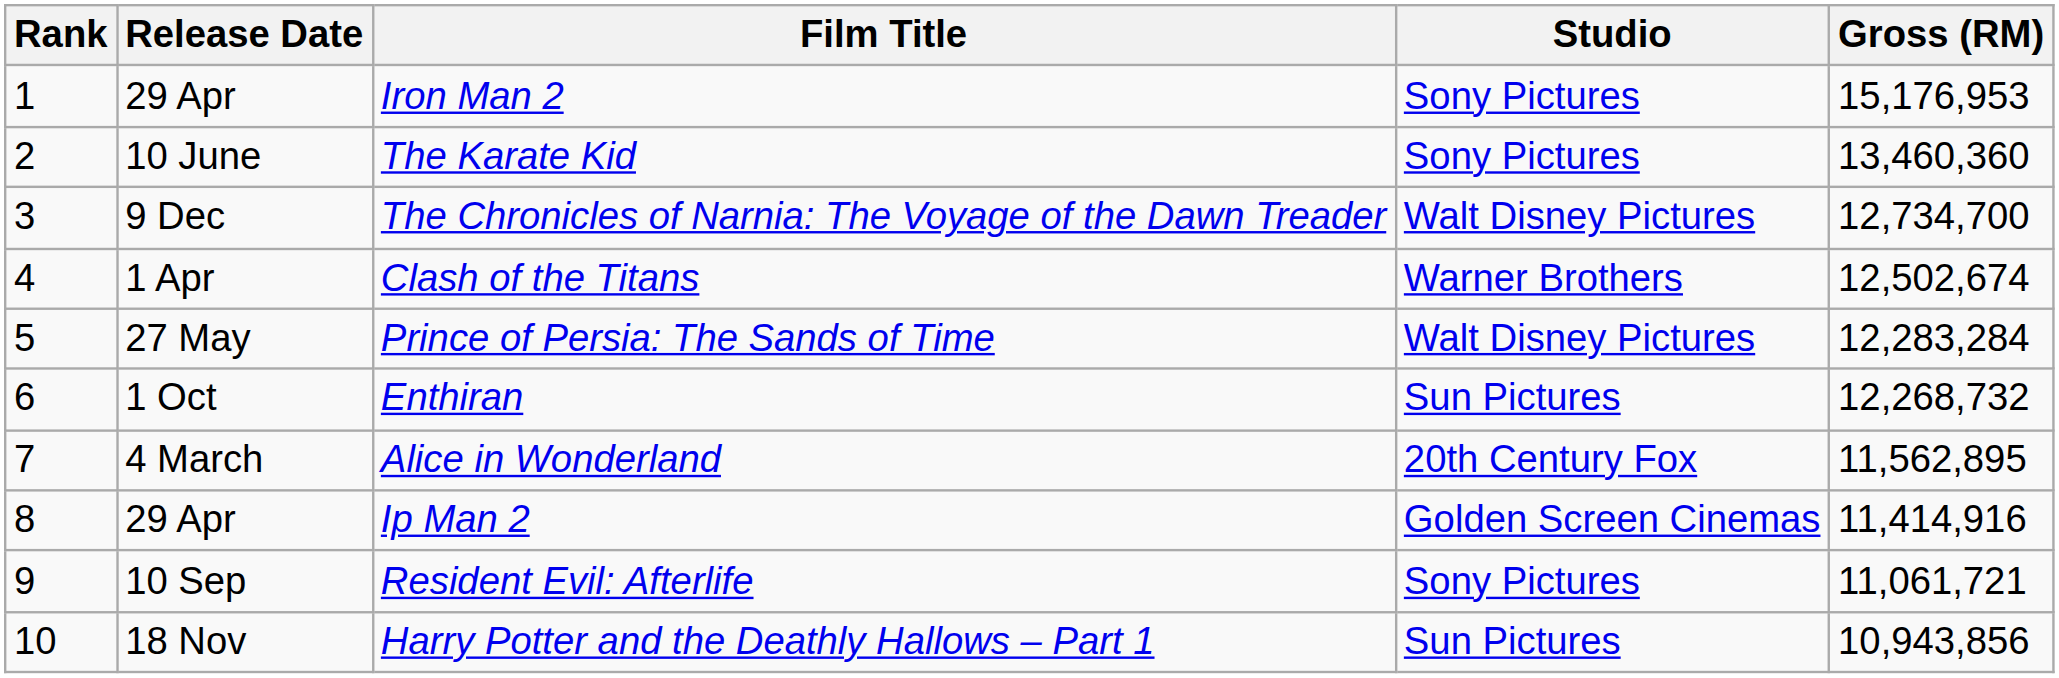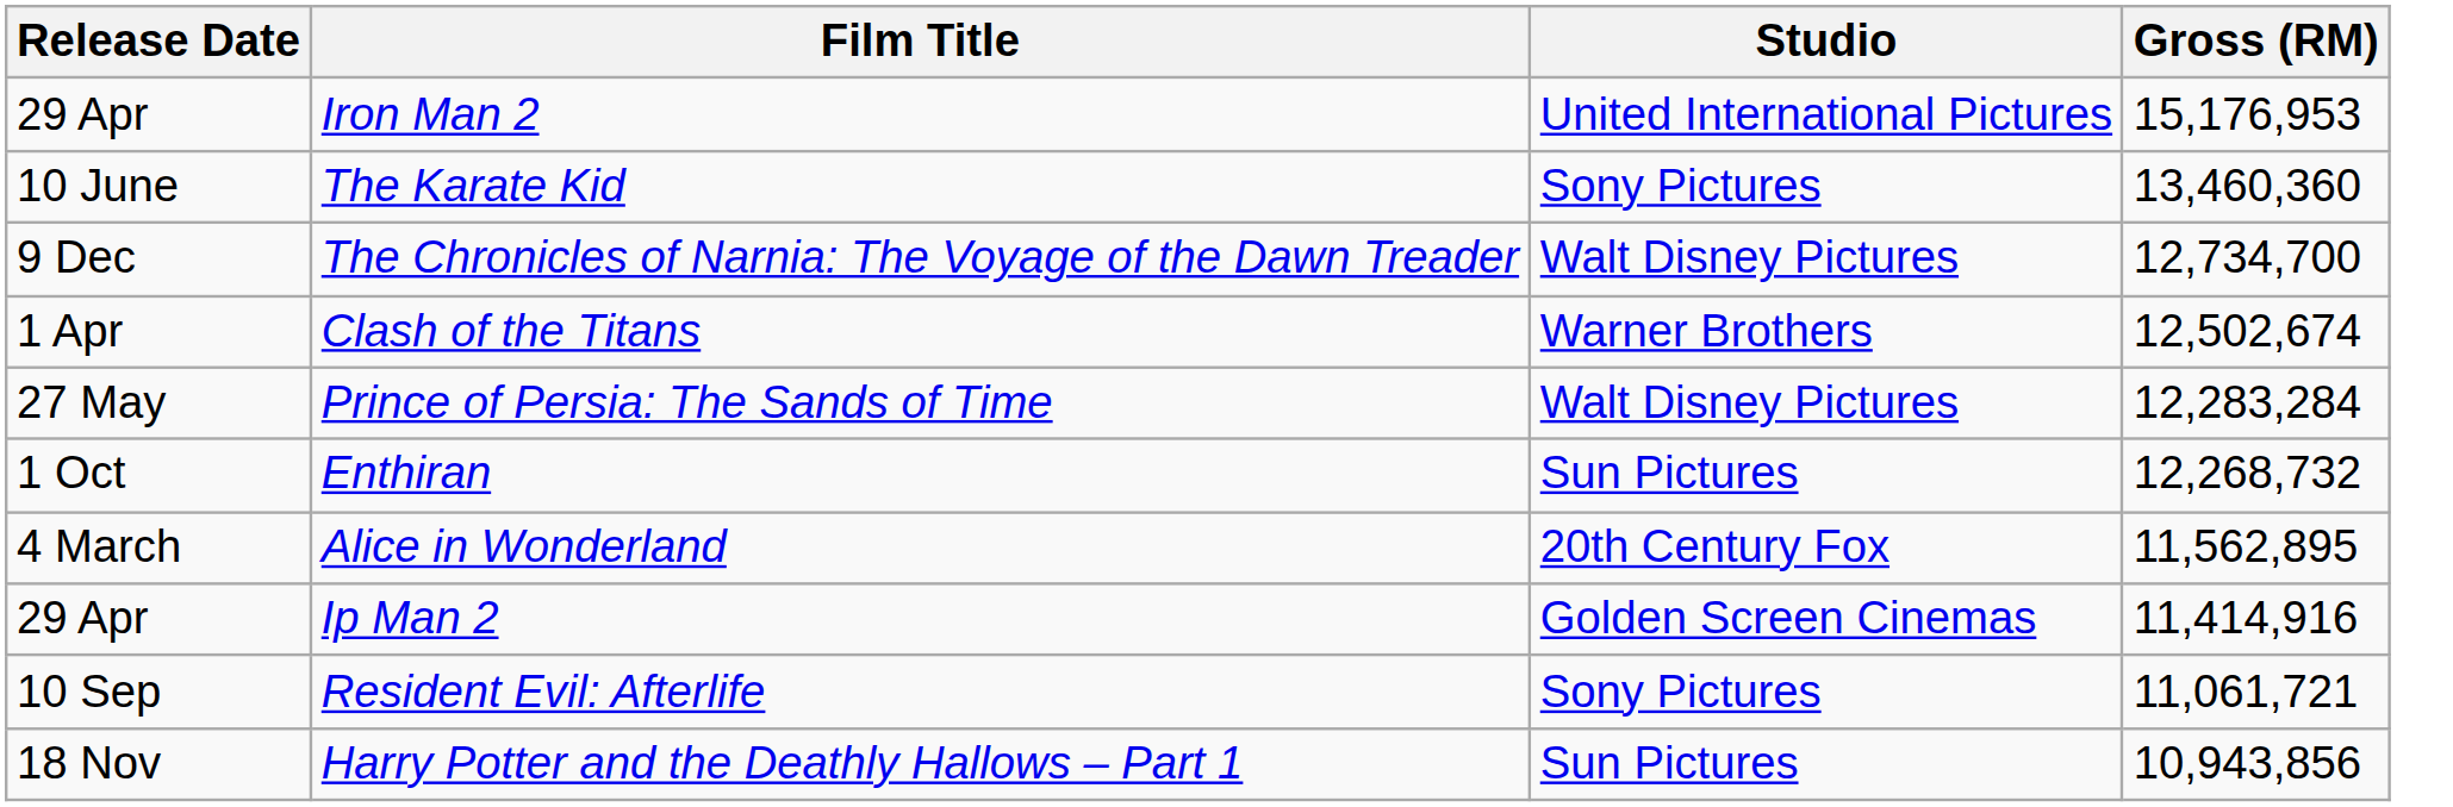- column: Rank | 1 | 2 | 3 | 4 | 5 | 6 | 7 | 8 | 9 | 10
Iron Man 2 | Studio: Sony Pictures -> United International Pictures
